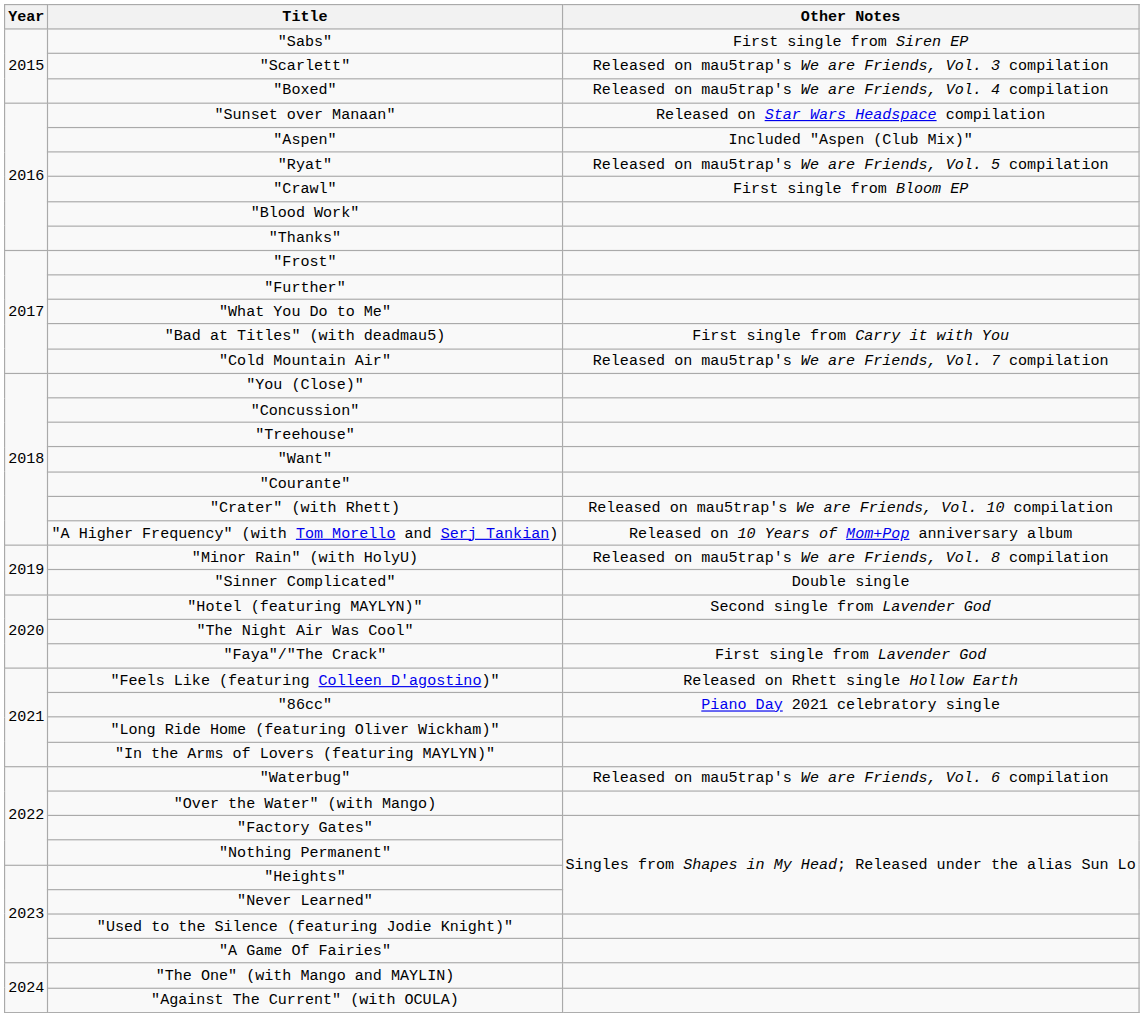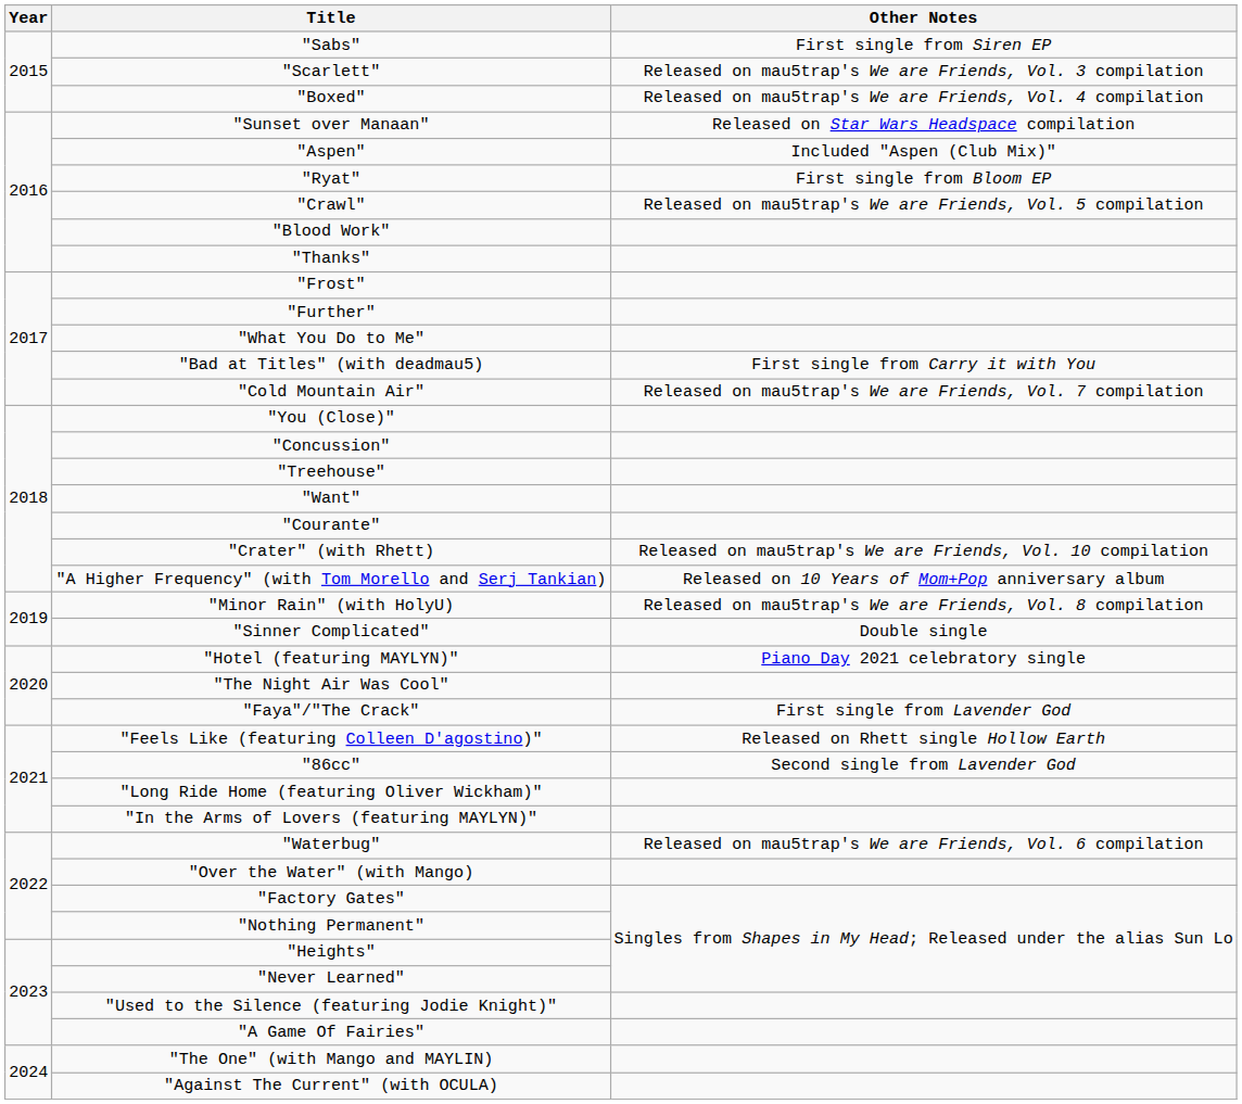"Ryat" | Other Notes: Released on mau5trap's We are Friends, Vol. 5 compilation -> First single from Bloom EP
"Crawl" | Other Notes: First single from Bloom EP -> Released on mau5trap's We are Friends, Vol. 5 compilation
"Hotel (featuring MAYLYN)" | Other Notes: Second single from Lavender God -> Piano Day 2021 celebratory single
"86cc" | Other Notes: Piano Day 2021 celebratory single -> Second single from Lavender God
